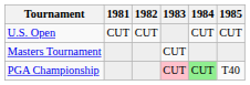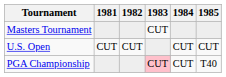rows swapped: Masters Tournament <-> U.S. Open
PGA Championship | 1984: lightgreen background -> no background
